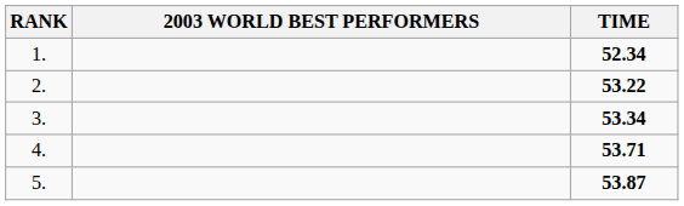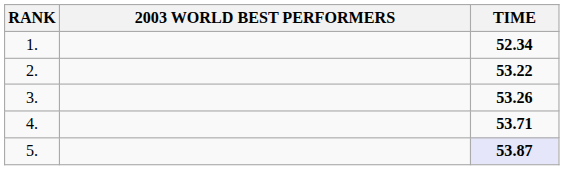3. | TIME: 53.34 -> 53.26
5. | TIME: no background -> lavender background
